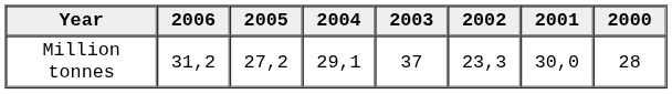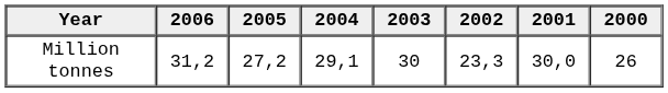Million tonnes | 2003: 37 -> 30
Million tonnes | 2000: 28 -> 26
